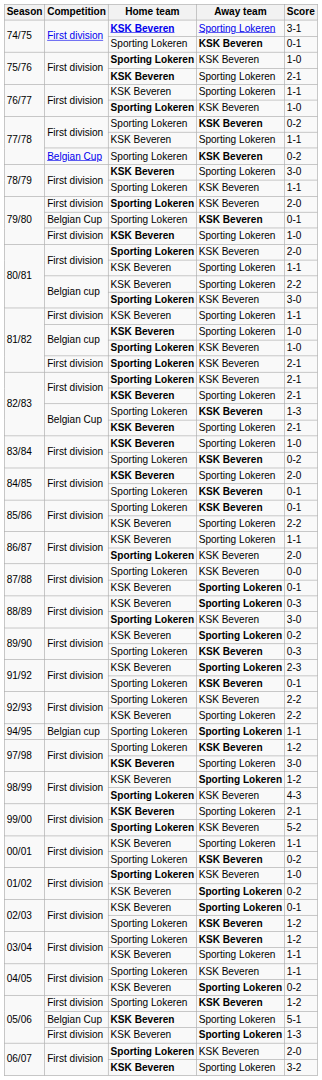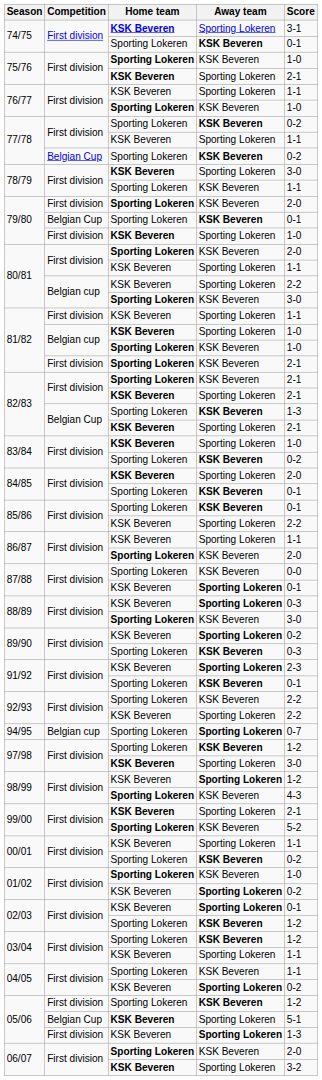94/95 | Score: 1-1 -> 0-7
